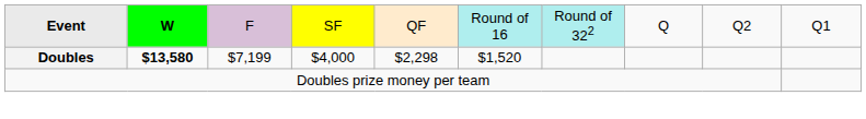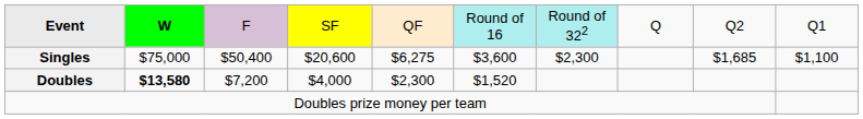+ row: Singles | $75,000 | $50,400 | $20,600 | $6,275 | $3,600 | $2,300 | $1,685 | $1,100
Doubles | column 3: $7,199 -> $7,200
Doubles | column 5: $2,298 -> $2,300
